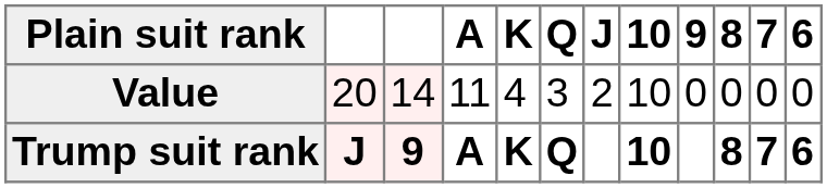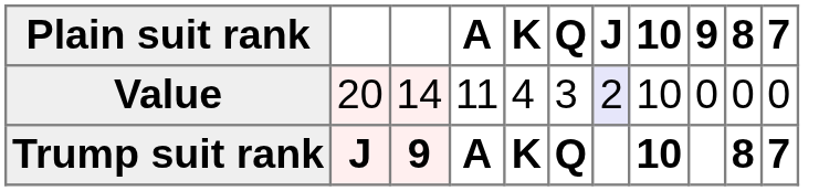- column: 6 | 0 | 6
Value | J: no background -> lavender background
